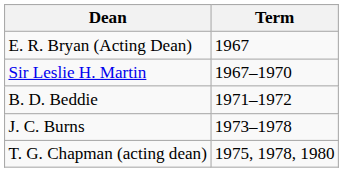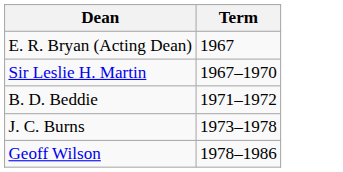- row: T. G. Chapman (acting dean) | 1975, 1978, 1980
+ row: Geoff Wilson | 1978–1986
